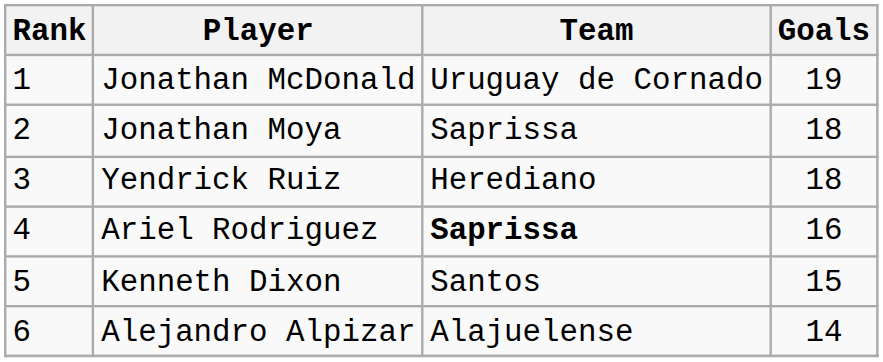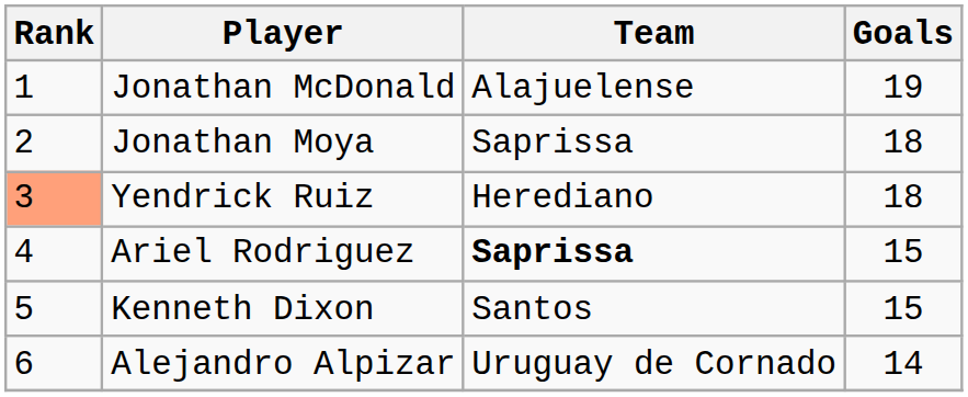Jonathan McDonald | Team: Uruguay de Cornado -> Alajuelense
Yendrick Ruiz | Rank: no background -> lightsalmon background
Ariel Rodriguez | Goals: 16 -> 15
Alejandro Alpizar | Team: Alajuelense -> Uruguay de Cornado
